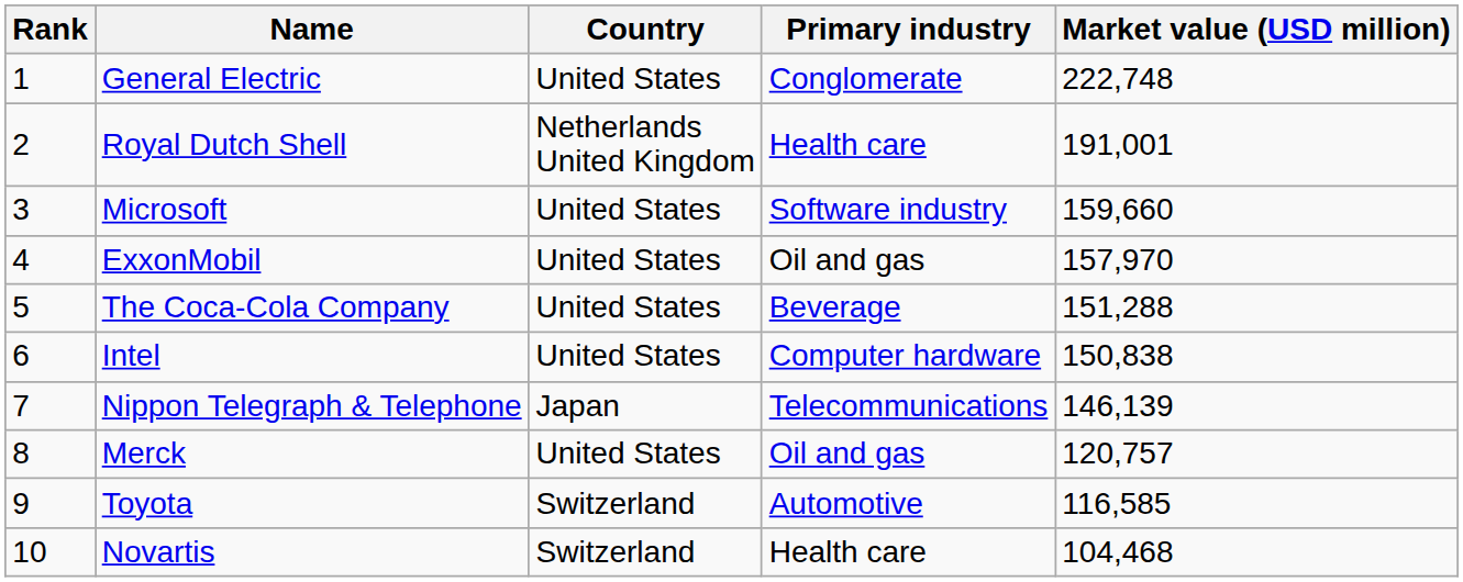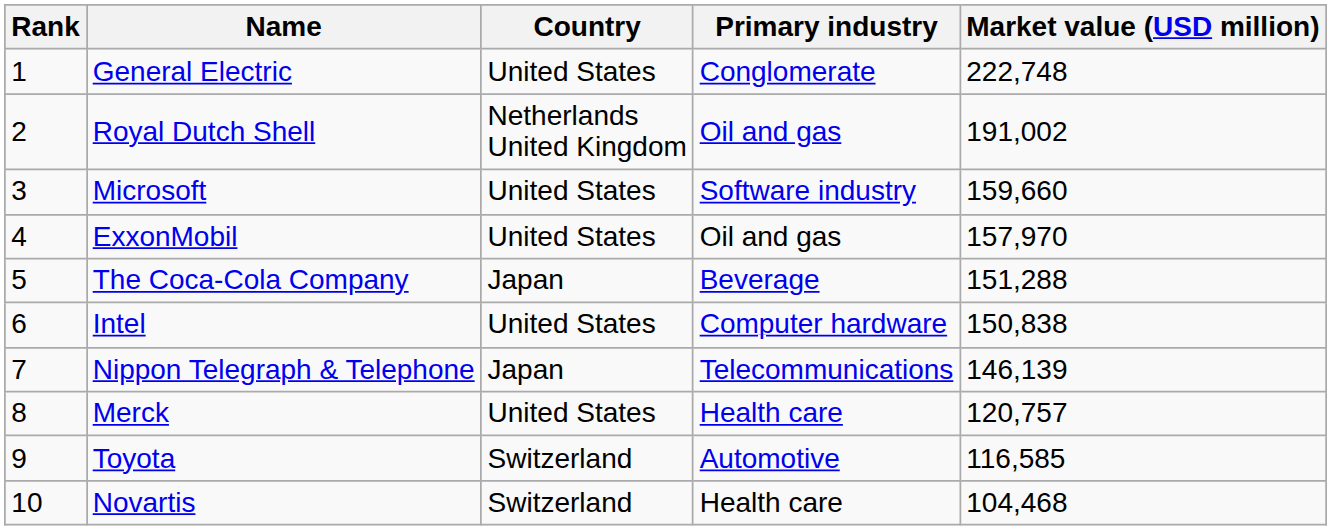Royal Dutch Shell | Primary industry: Health care -> Oil and gas
Royal Dutch Shell | Market value (USD million): 191,001 -> 191,002
The Coca-Cola Company | Country: United States -> Japan
Merck | Primary industry: Oil and gas -> Health care
